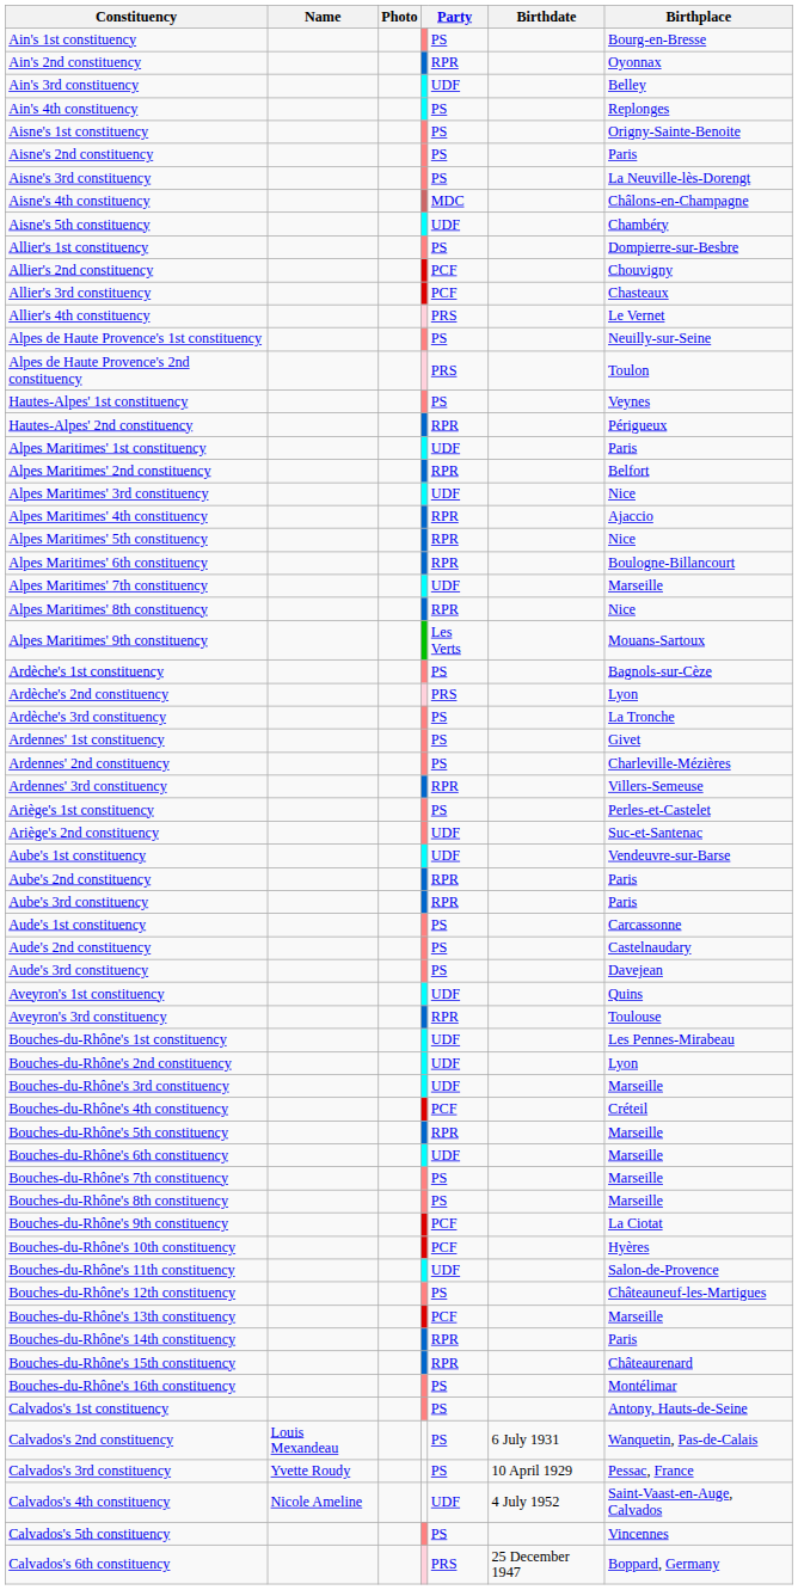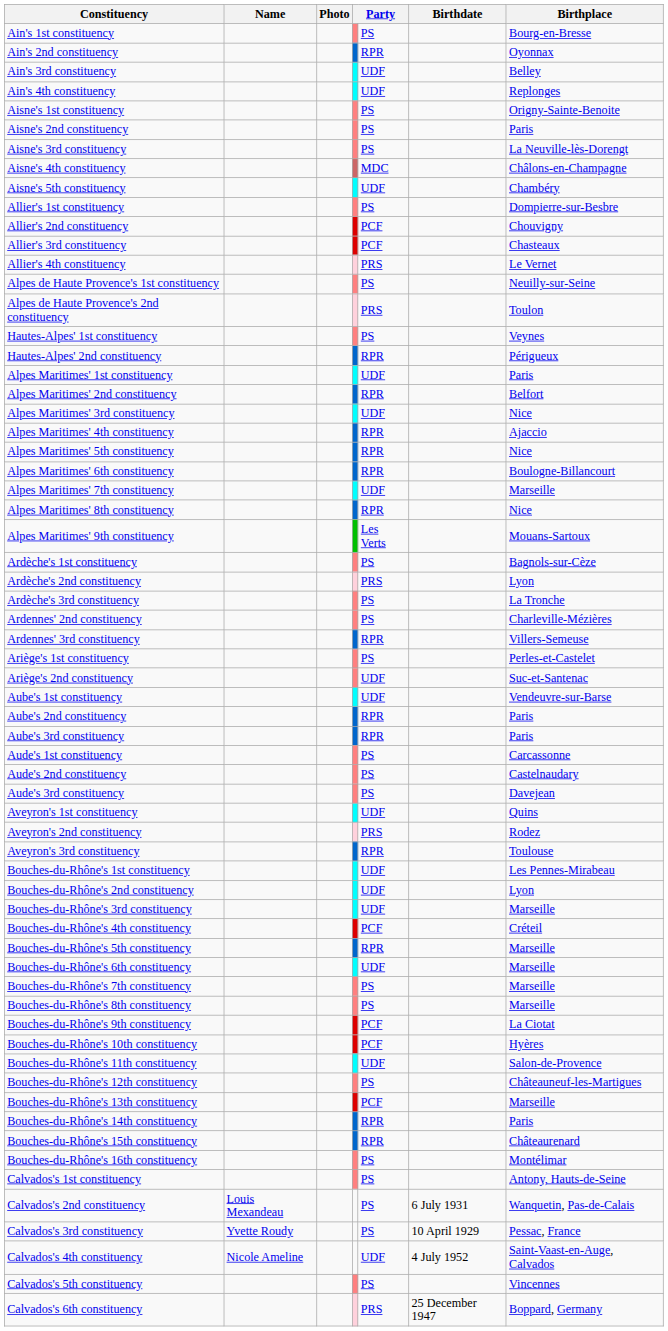Ain's 4th constituency | column 5: PS -> UDF
- row: Ardennes' 1st constituency | PS | Givet
+ row: Aveyron's 2nd constituency | PRS | Rodez
